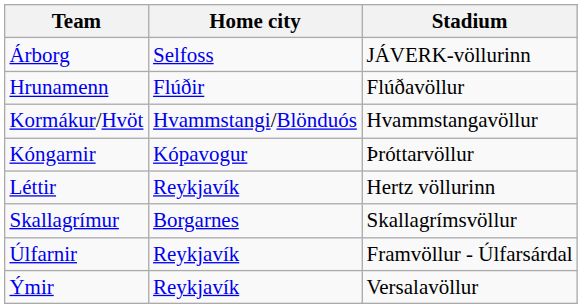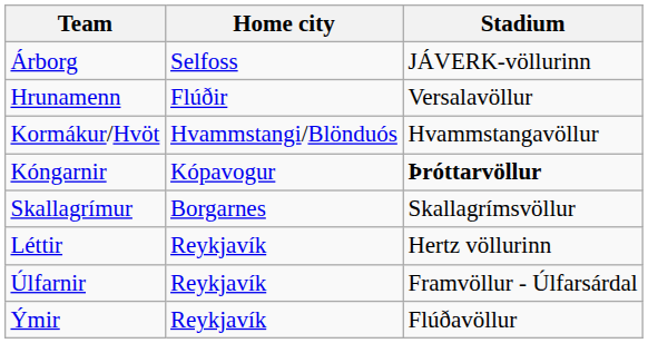Hrunamenn | Stadium: Flúðavöllur -> Versalavöllur
Kóngarnir | Stadium: normal -> bold
rows swapped: Léttir <-> Skallagrímur
Ýmir | Stadium: Versalavöllur -> Flúðavöllur
